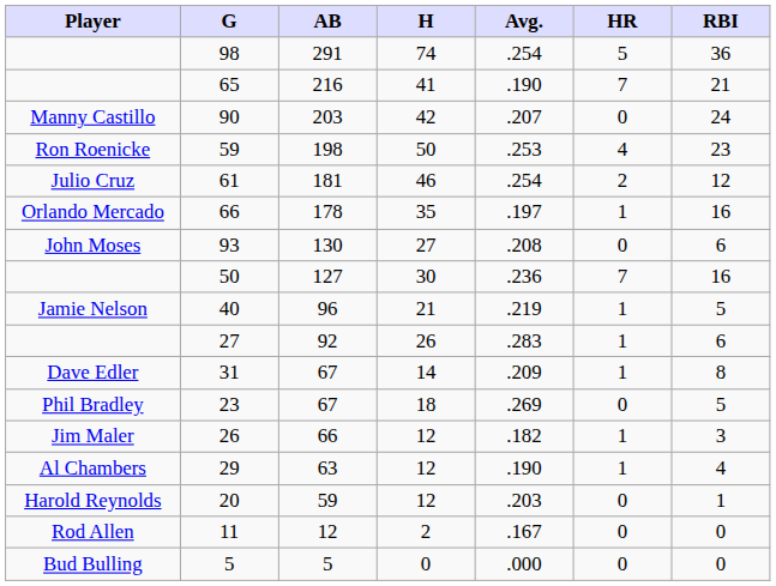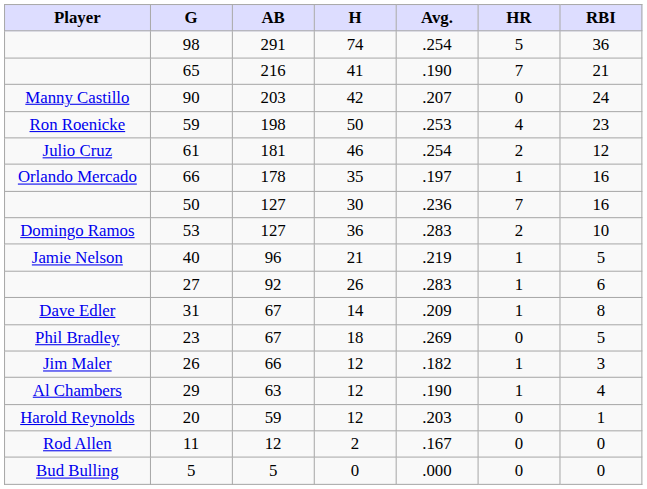- row: John Moses | 93 | 130 | 27 | .208 | 0 | 6
+ row: Domingo Ramos | 53 | 127 | 36 | .283 | 2 | 10
